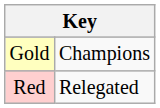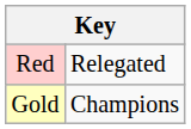rows swapped: Gold <-> Red
